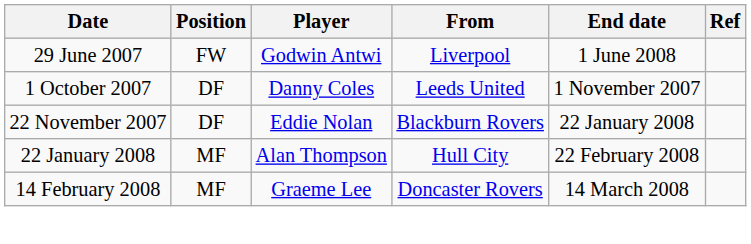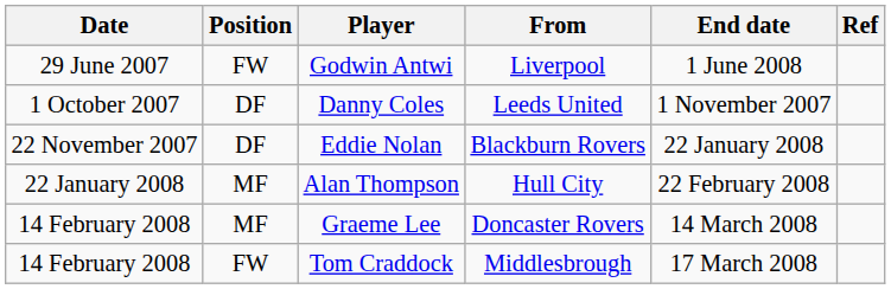+ row: 14 February 2008 | FW | Tom Craddock | Middlesbrough | 17 March 2008
